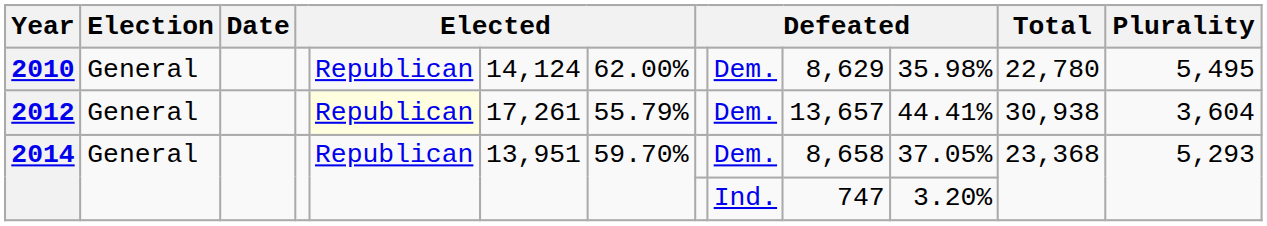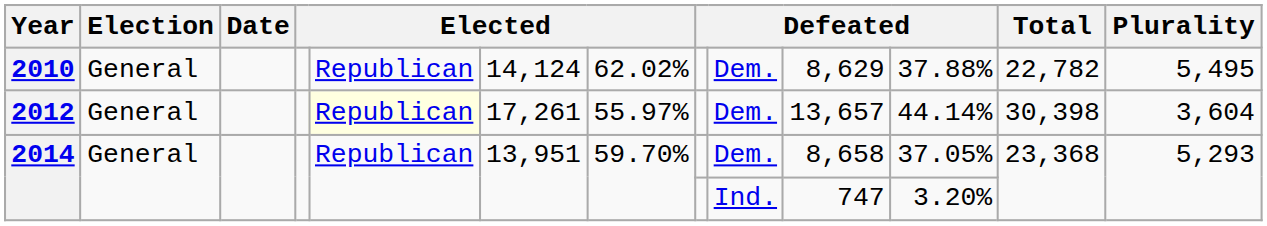2010 | column 7: 62.00% -> 62.02%
2010 | column 11: 35.98% -> 37.88%
2010 | Total: 22,780 -> 22,782
2012 | column 7: 55.79% -> 55.97%
2012 | column 11: 44.41% -> 44.14%
2012 | Total: 30,938 -> 30,398
